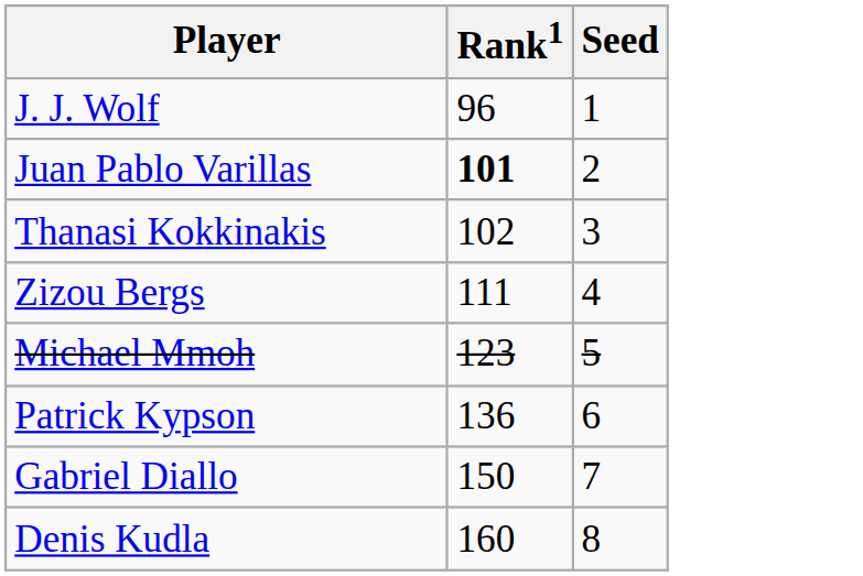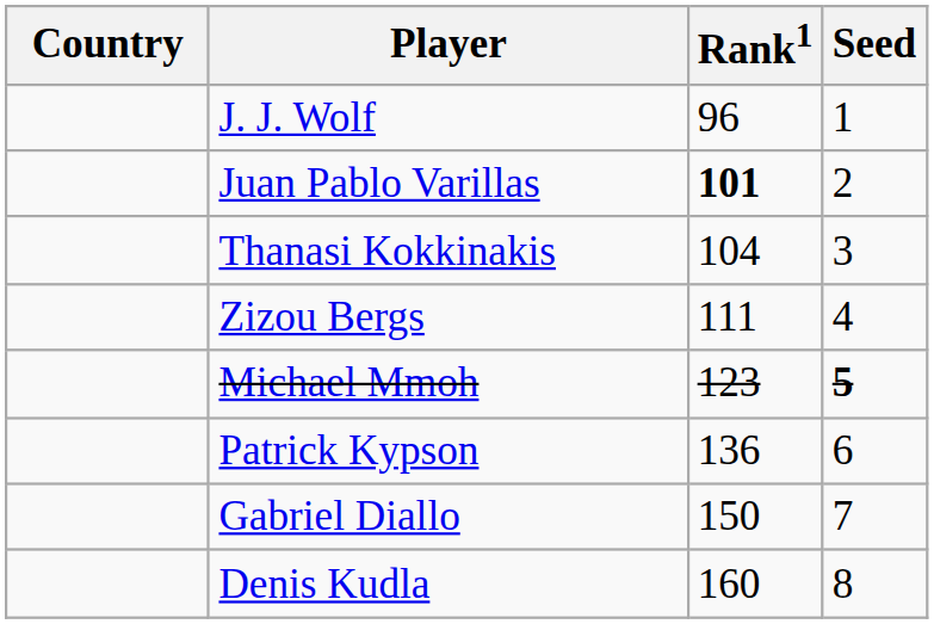+ column: Country
Thanasi Kokkinakis | Rank1: 102 -> 104
Michael Mmoh | Seed: normal -> bold
